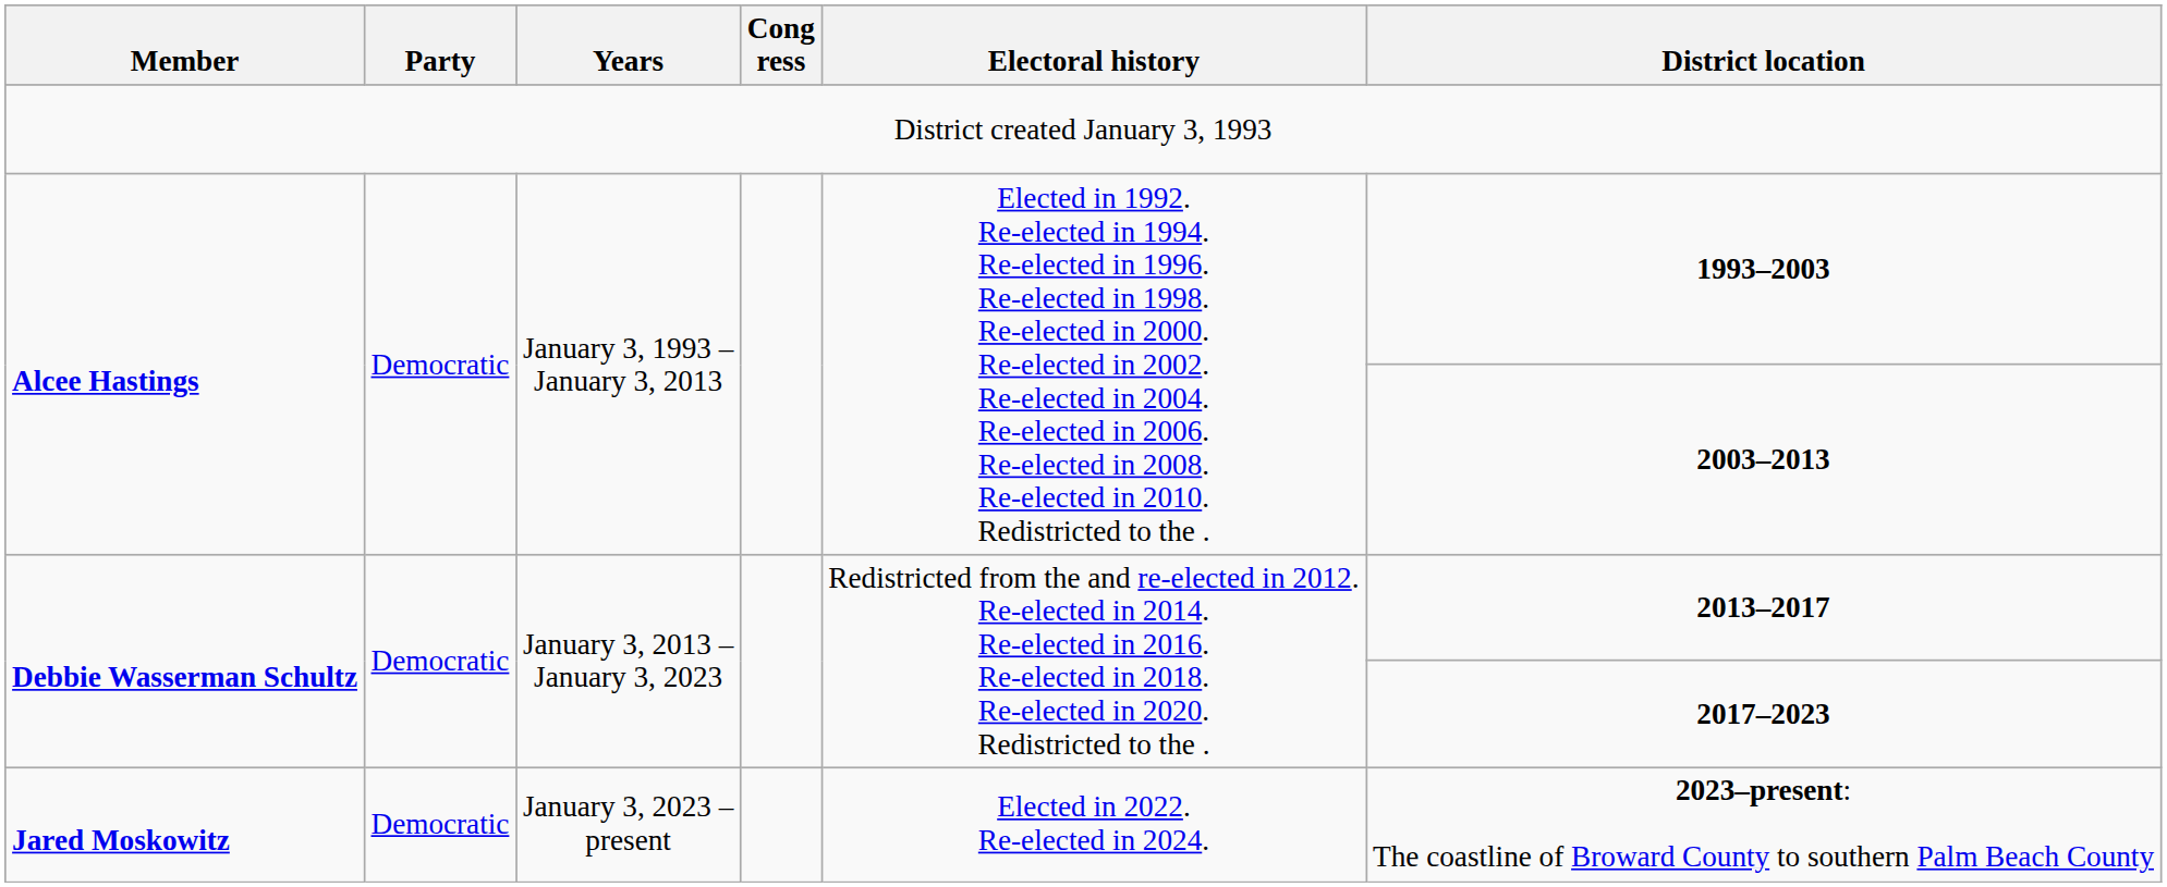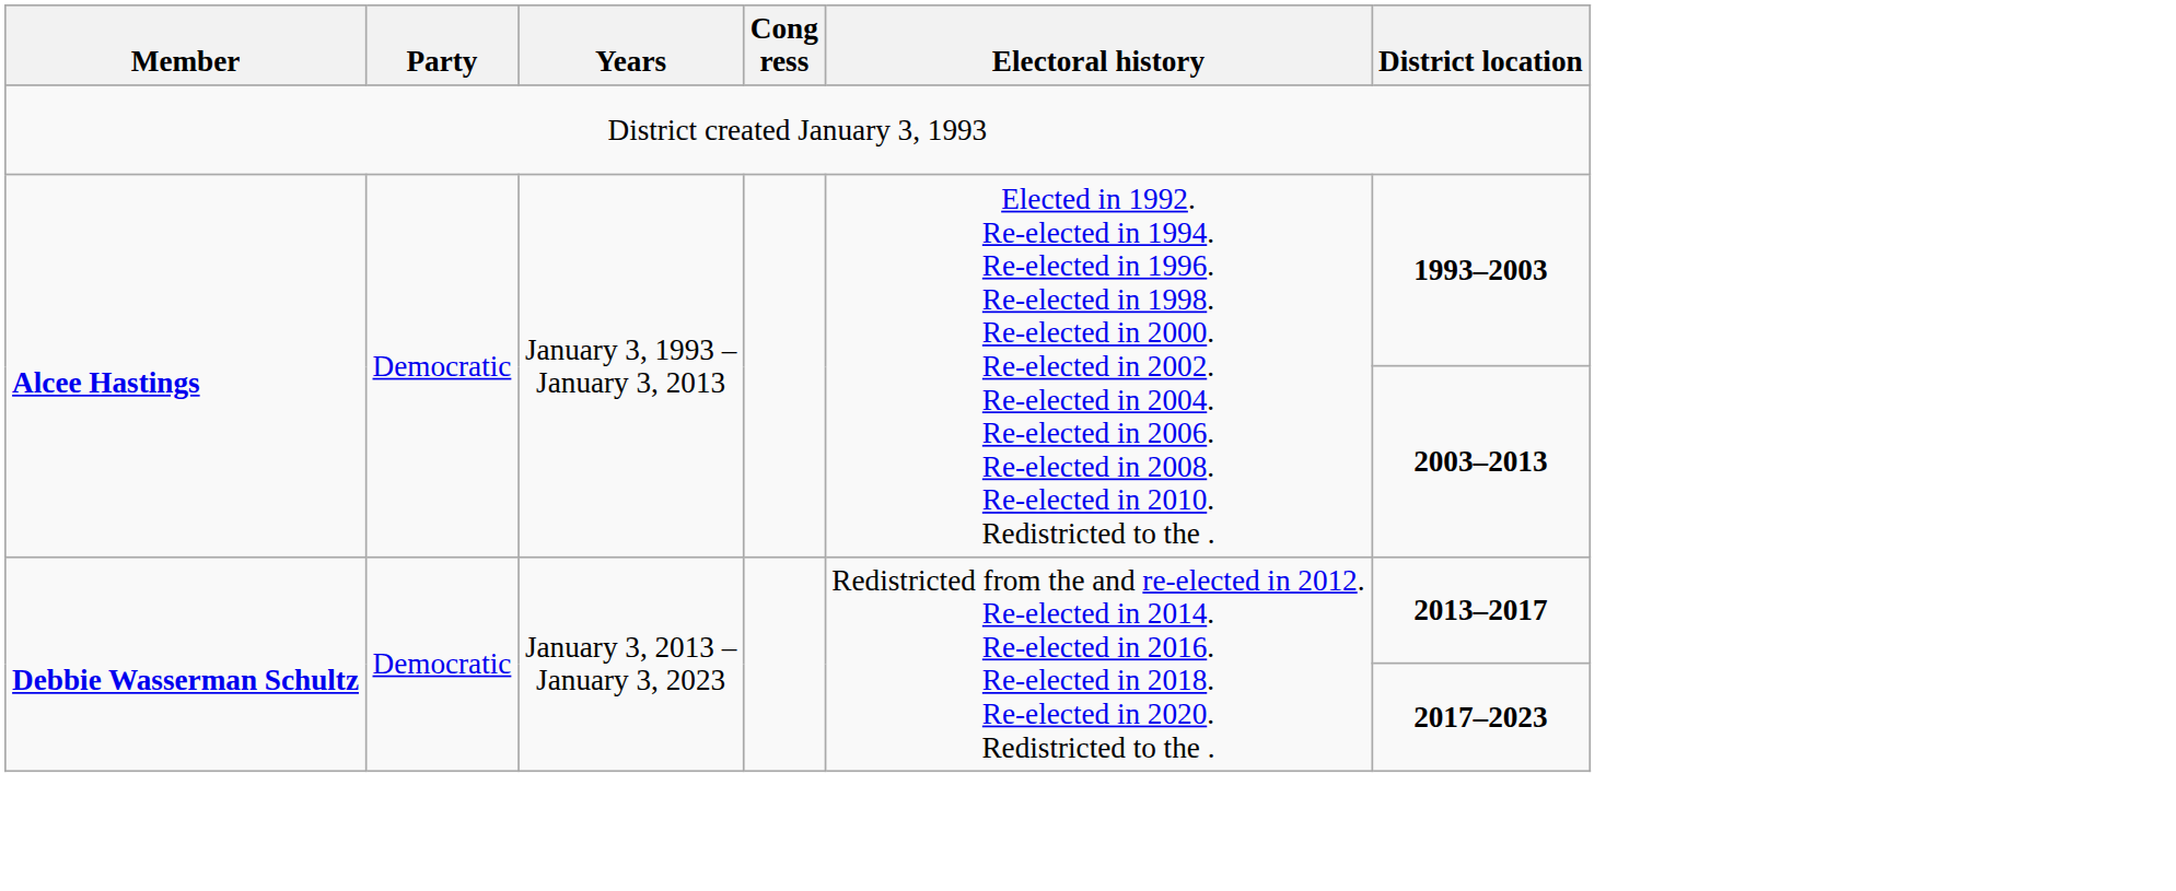- row: Jared Moskowitz | Democratic | January 3, 2023 – present | Elected in 2022. Re-elected in 2024. | 2023–present: The coastline of Broward County to southern Palm Beach County
